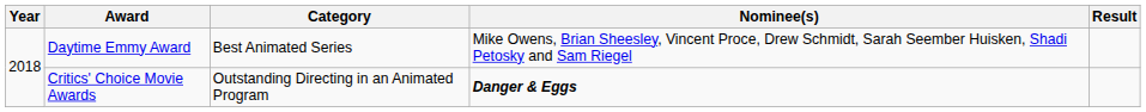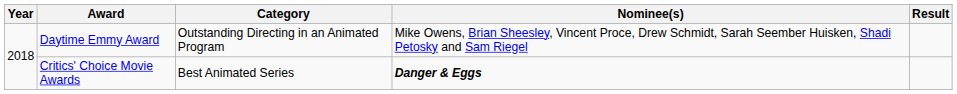Daytime Emmy Award | Category: Best Animated Series -> Outstanding Directing in an Animated Program
Critics' Choice Movie Awards | Category: Outstanding Directing in an Animated Program -> Best Animated Series
